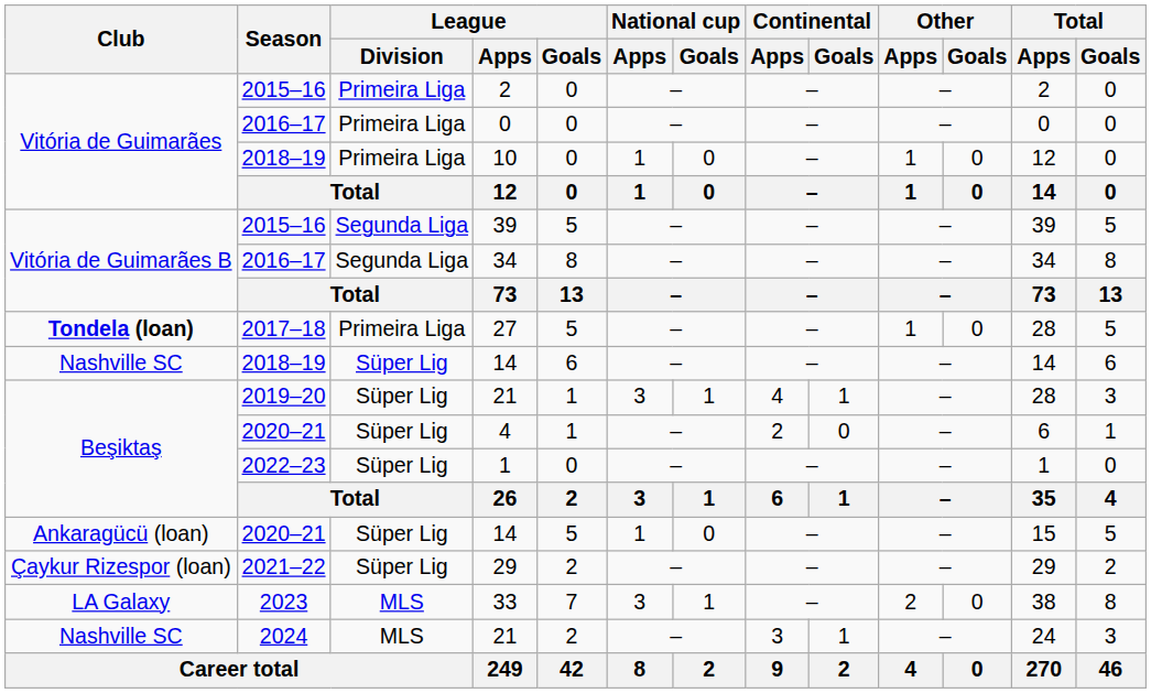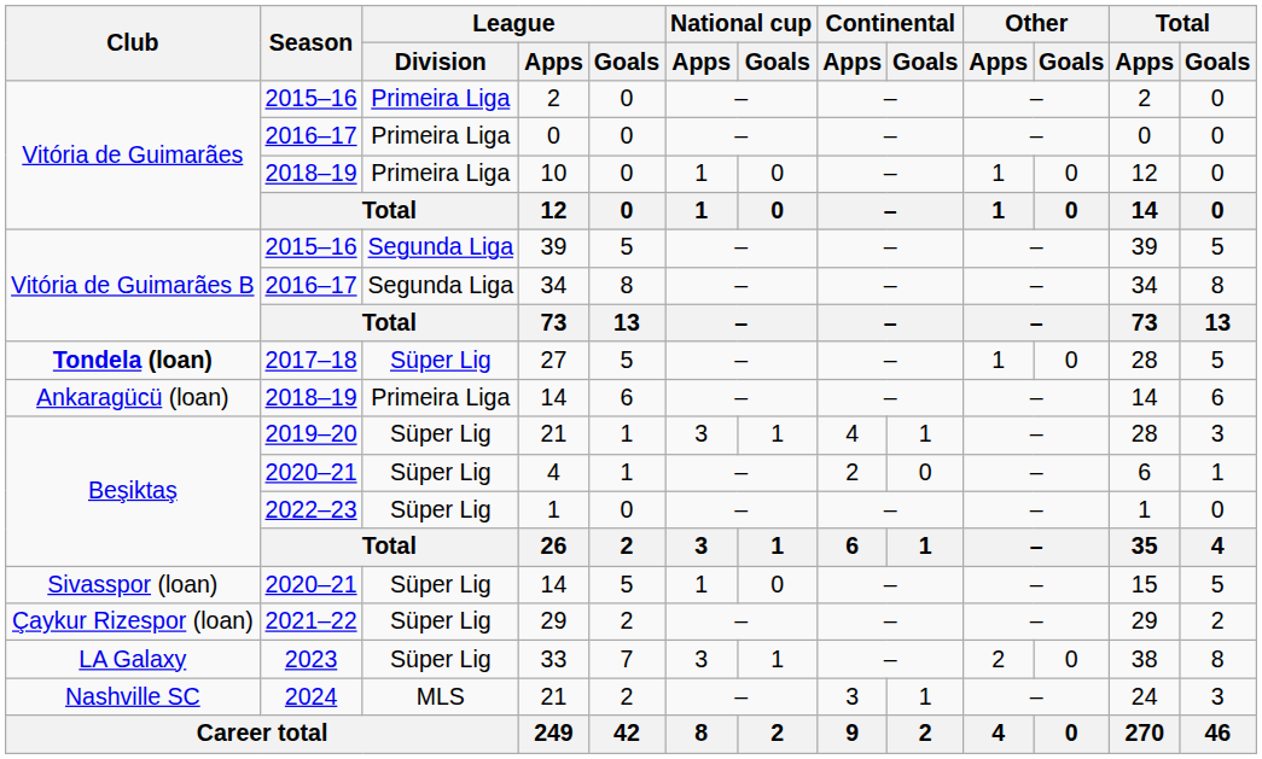27 | League / Division: Primeira Liga -> Süper Lig
2018–19 / 14 | Club: Nashville SC -> Ankaragücü (loan)
2018–19 / 14 | League / Division: Süper Lig -> Primeira Liga
2020–21 / 14 | Club: Ankaragücü (loan) -> Sivasspor (loan)
33 | League / Division: MLS -> Süper Lig
